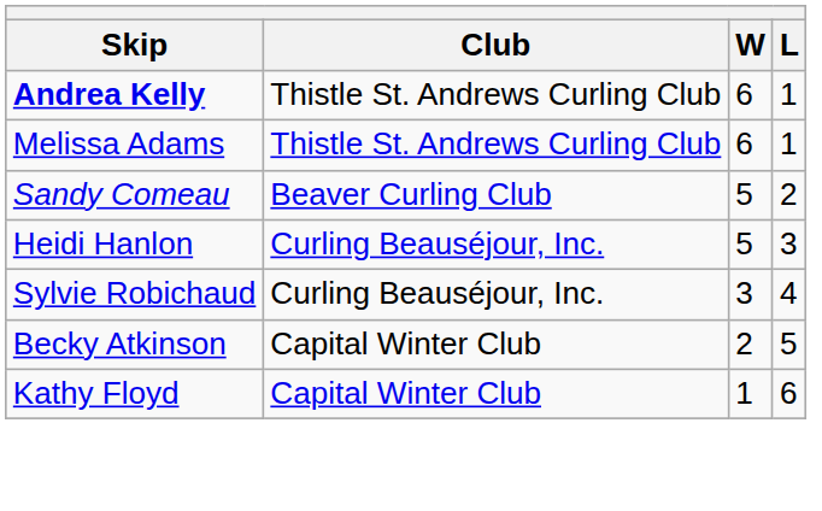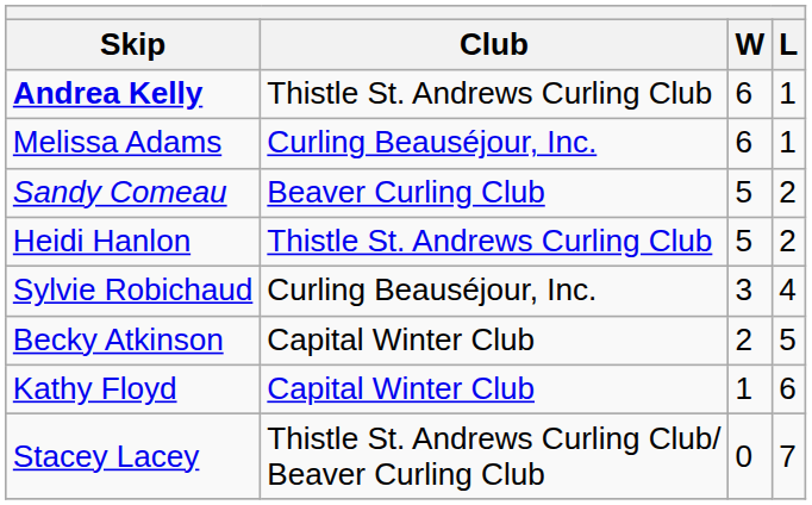Melissa Adams | Club: Thistle St. Andrews Curling Club -> Curling Beauséjour, Inc.
Heidi Hanlon | Club: Curling Beauséjour, Inc. -> Thistle St. Andrews Curling Club
Heidi Hanlon | L: 3 -> 2
+ row: Stacey Lacey | Thistle St. Andrews Curling Club/ Beaver Curling Club | 0 | 7
